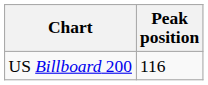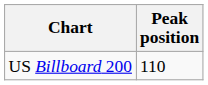US Billboard 200 | Peak position: 116 -> 110
